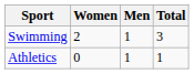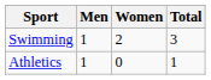columns swapped: Men <-> Women
